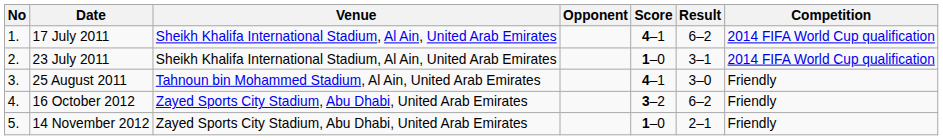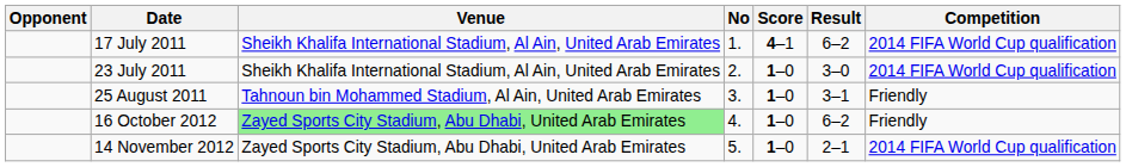columns swapped: No <-> Opponent
23 July 2011 | Result: 3–1 -> 3–0
25 August 2011 | Score: 4–1 -> 1–0
25 August 2011 | Result: 3–0 -> 3–1
16 October 2012 | Venue: no background -> lightgreen background
16 October 2012 | Score: 3–2 -> 1–0
14 November 2012 | Competition: Friendly -> 2014 FIFA World Cup qualification
